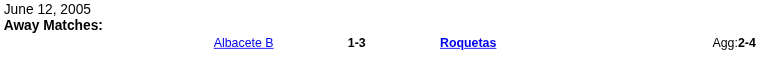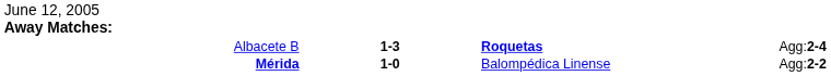+ row: Mérida | 1-0 | Balompédica Linense | Agg:2-2
